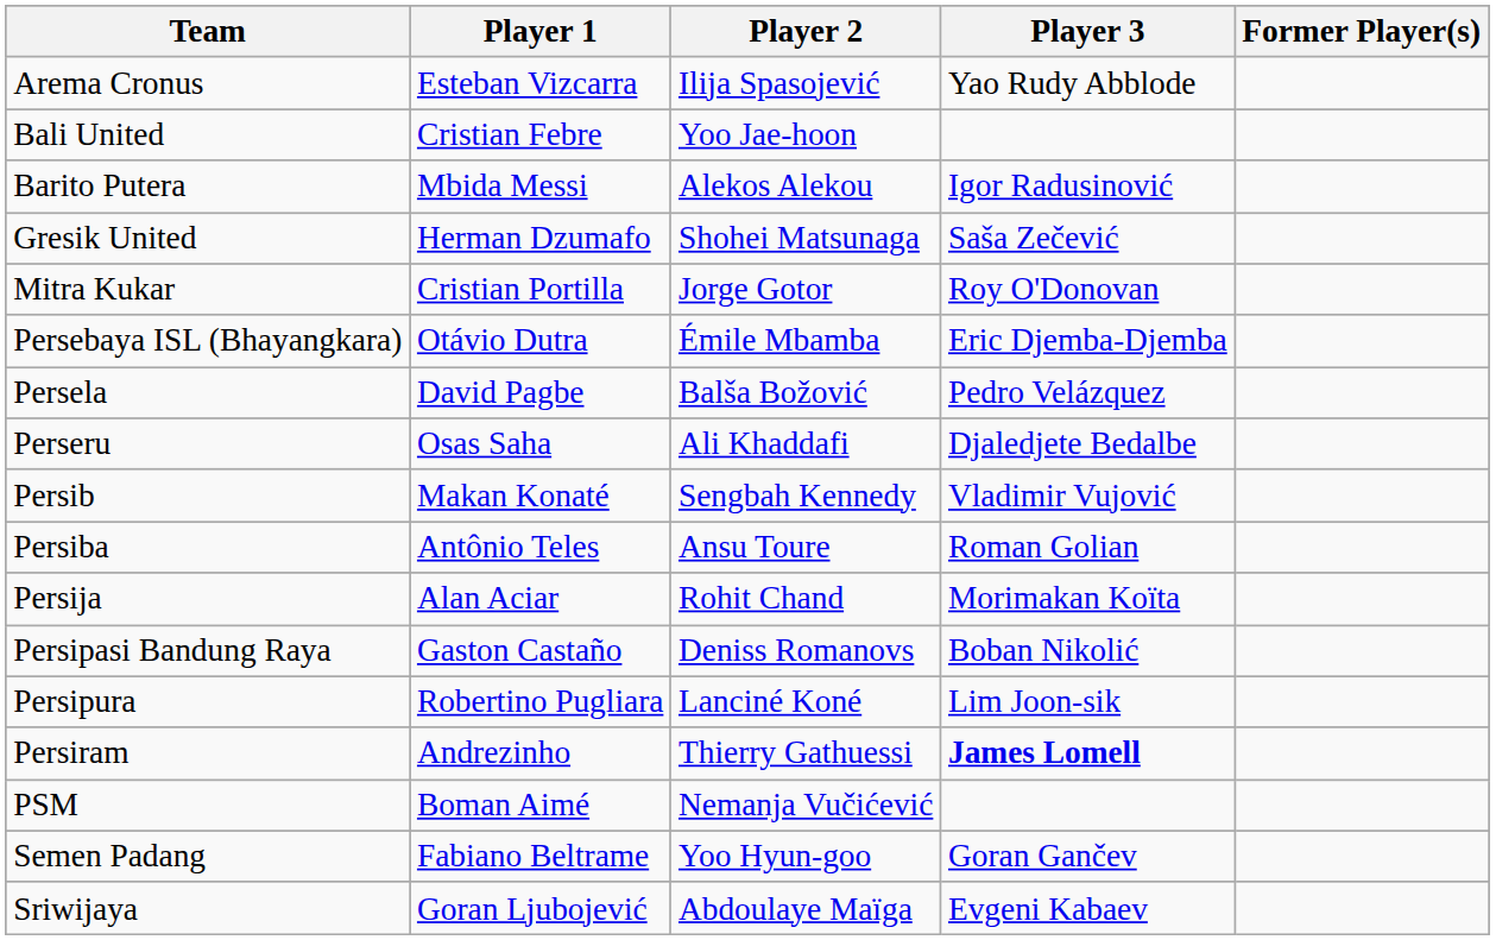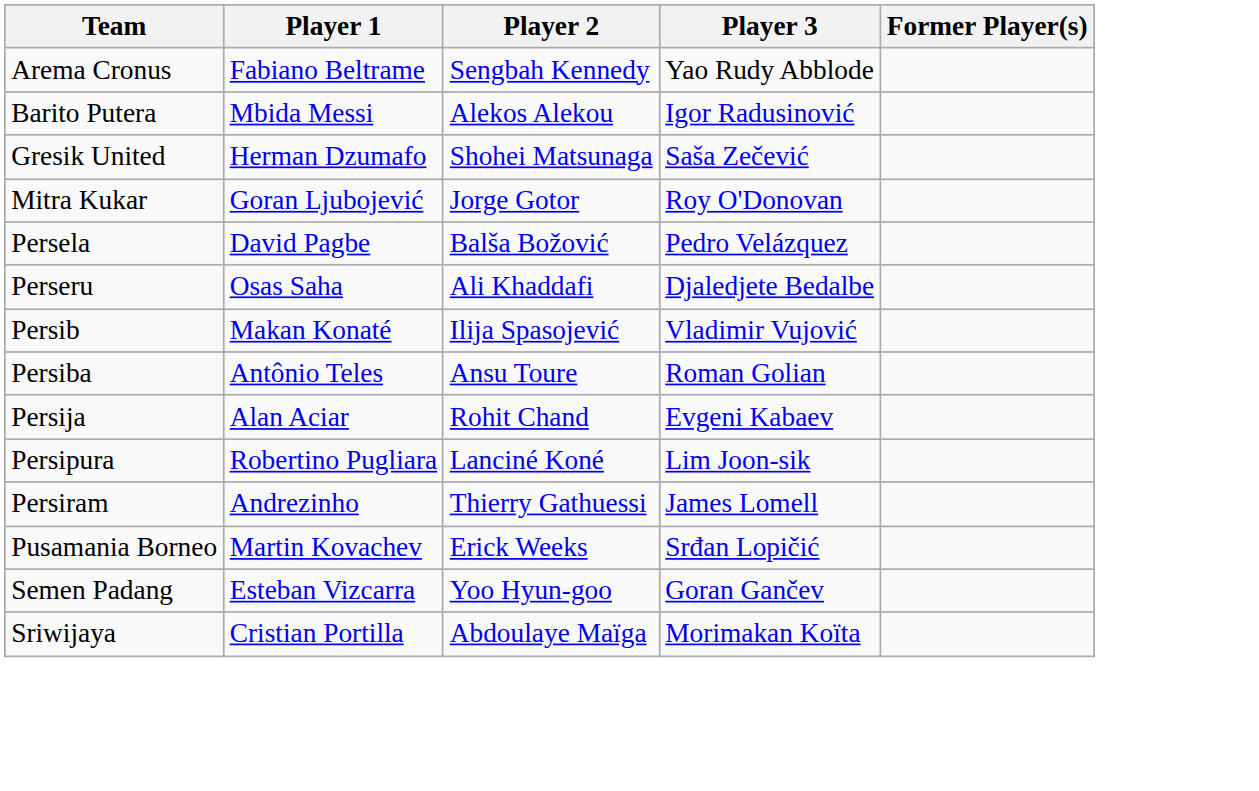Arema Cronus | Player 1: Esteban Vizcarra -> Fabiano Beltrame
Arema Cronus | Player 2: Ilija Spasojević -> Sengbah Kennedy
- row: Bali United | Cristian Febre | Yoo Jae-hoon
Mitra Kukar | Player 1: Cristian Portilla -> Goran Ljubojević
- row: Persebaya ISL (Bhayangkara) | Otávio Dutra | Émile Mbamba | Eric Djemba-Djemba
Persib | Player 2: Sengbah Kennedy -> Ilija Spasojević
Persija | Player 3: Morimakan Koïta -> Evgeni Kabaev
- row: Persipasi Bandung Raya | Gaston Castaño | Deniss Romanovs | Boban Nikolić
Persiram | Player 3: bold -> normal
- row: PSM | Boman Aimé | Nemanja Vučićević
+ row: Pusamania Borneo | Martin Kovachev | Erick Weeks | Srđan Lopičić
Semen Padang | Player 1: Fabiano Beltrame -> Esteban Vizcarra
Sriwijaya | Player 1: Goran Ljubojević -> Cristian Portilla
Sriwijaya | Player 3: Evgeni Kabaev -> Morimakan Koïta
